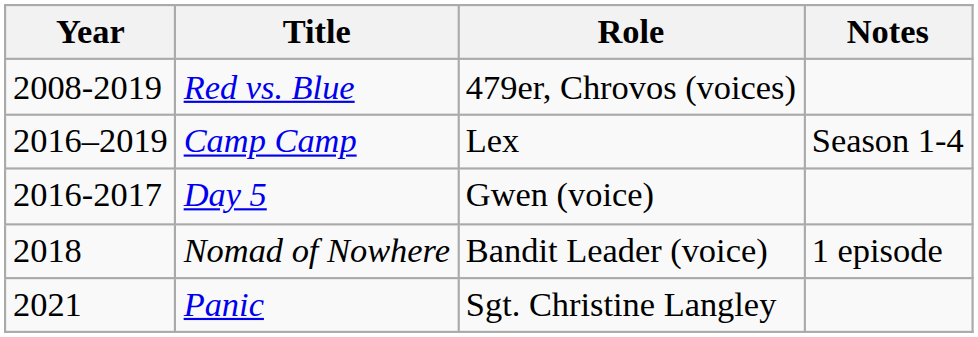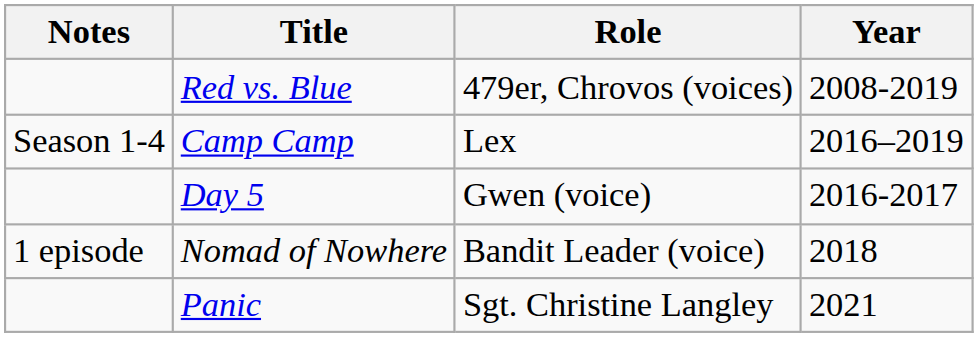columns swapped: Year <-> Notes
